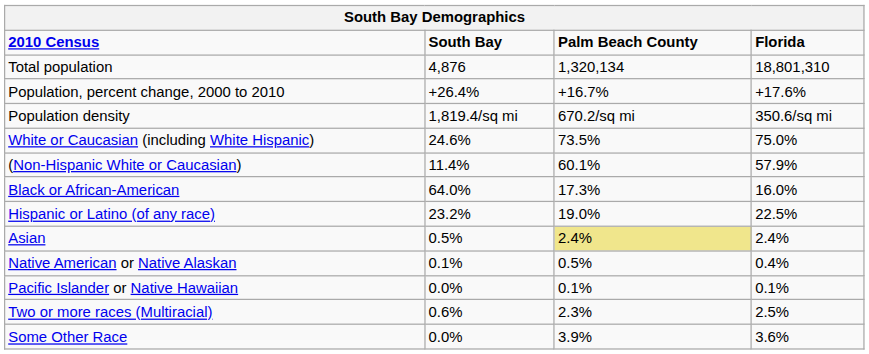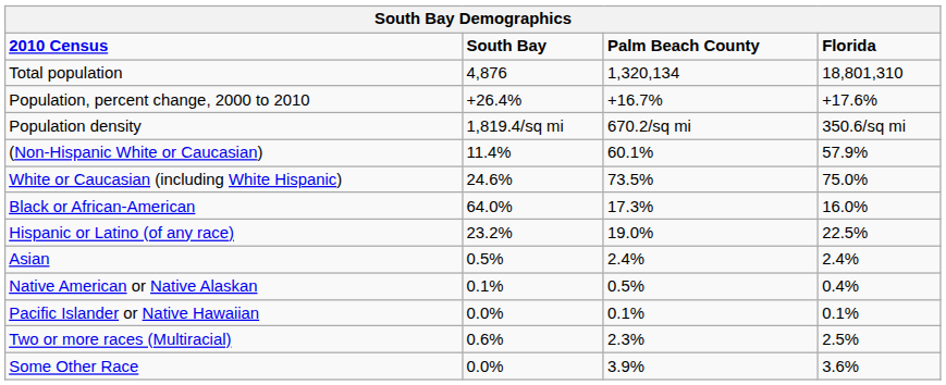rows swapped: White or Caucasian (including White Hispanic) <-> (Non-Hispanic White or Caucasian)
Asian | Palm Beach County: khaki background -> no background
